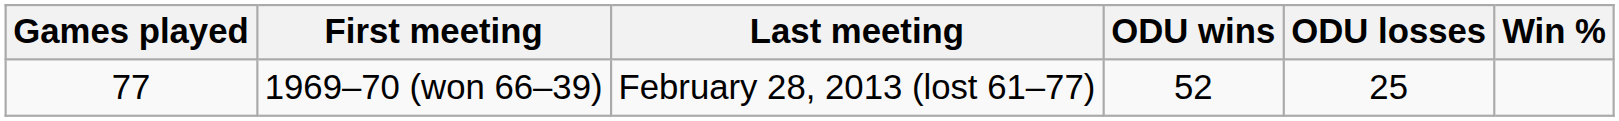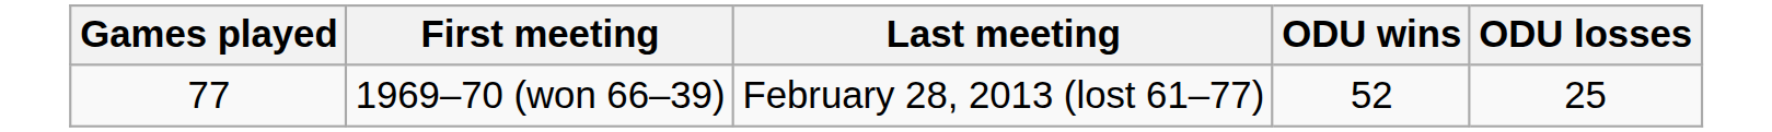- column: Win %
